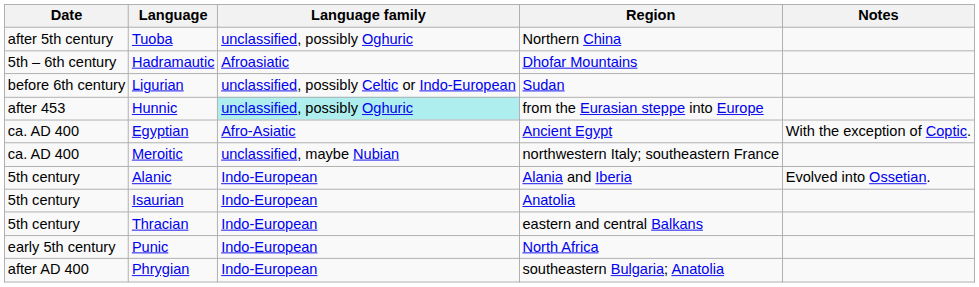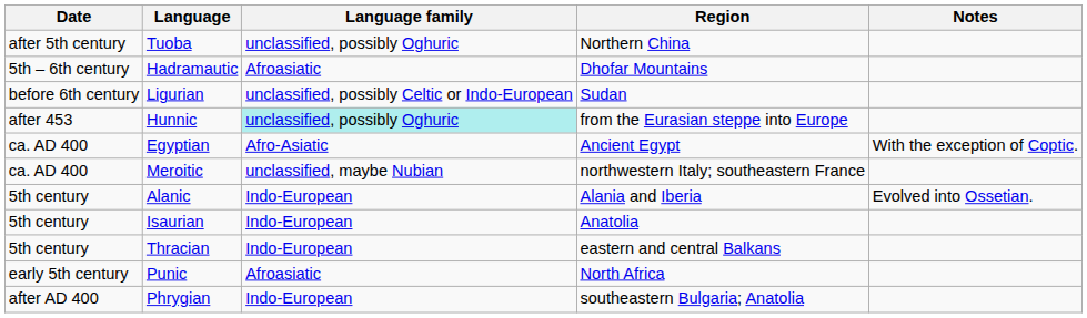Punic | Language family: Indo-European -> Afroasiatic
